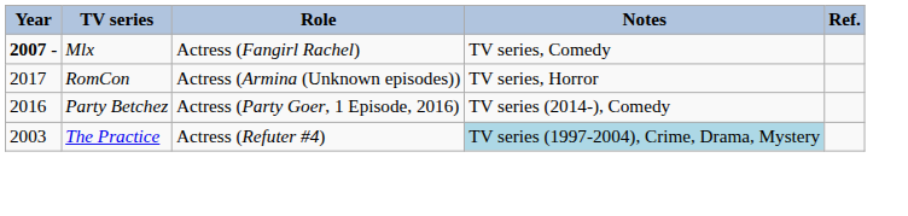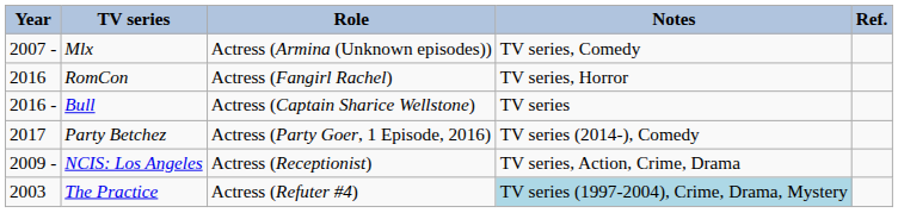Mlx | Year: bold -> normal
Mlx | Role: Actress (Fangirl Rachel) -> Actress (Armina (Unknown episodes))
RomCon | Year: 2017 -> 2016
RomCon | Role: Actress (Armina (Unknown episodes)) -> Actress (Fangirl Rachel)
+ row: 2016 - | Bull | Actress (Captain Sharice Wellstone) | TV series
Party Betchez | Year: 2016 -> 2017
+ row: 2009 - | NCIS: Los Angeles | Actress (Receptionist) | TV series, Action, Crime, Drama
